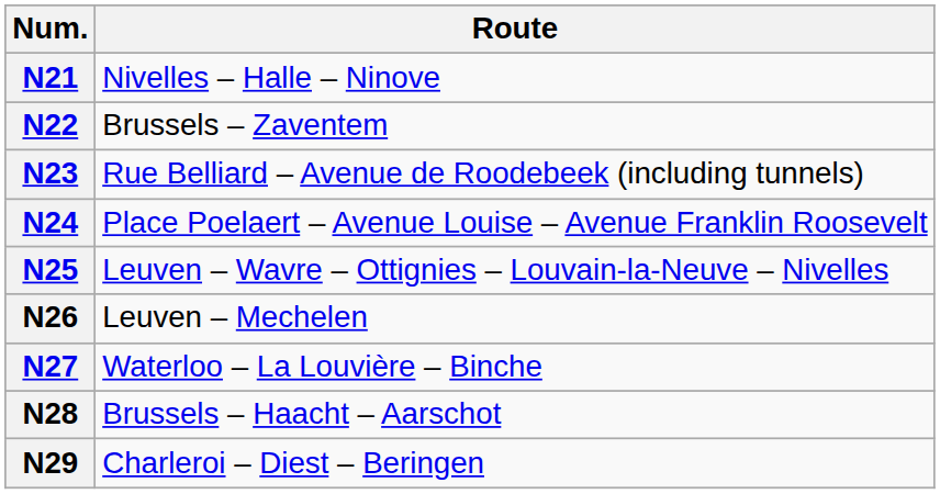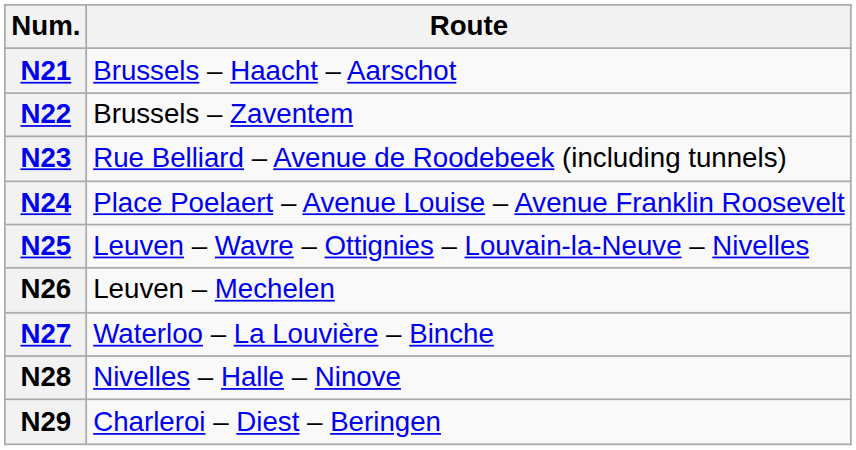N21 | Route: Nivelles – Halle – Ninove -> Brussels – Haacht – Aarschot
N28 | Route: Brussels – Haacht – Aarschot -> Nivelles – Halle – Ninove
